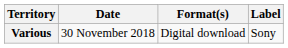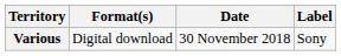columns swapped: Date <-> Format(s)
